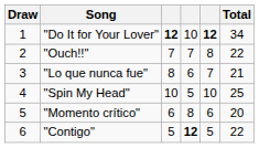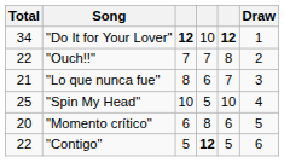columns swapped: Draw <-> Total
